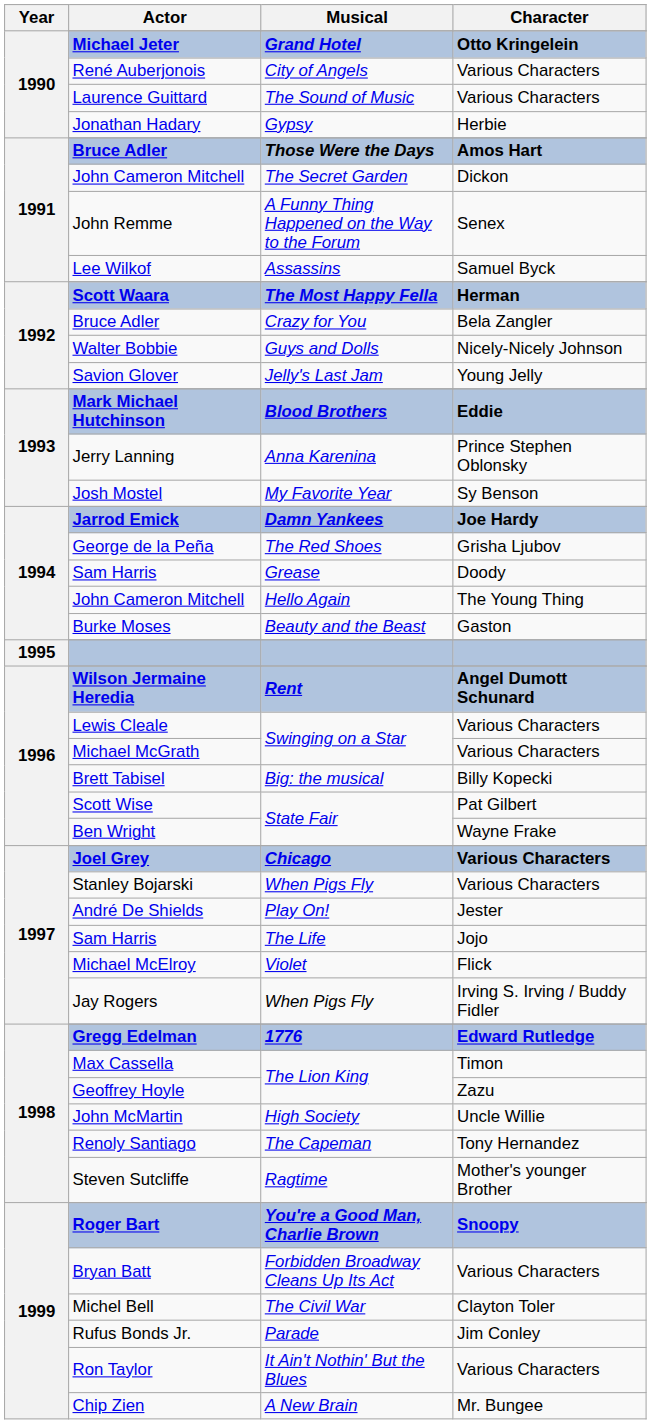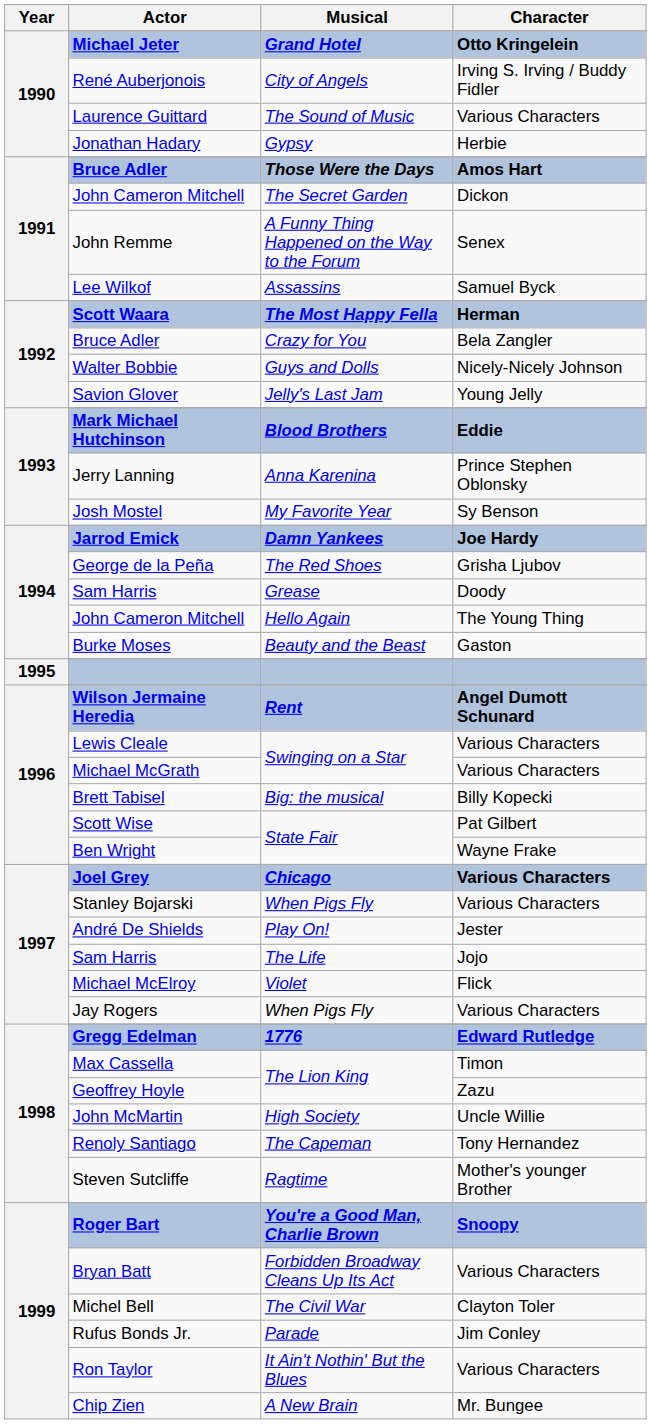René Auberjonois | Character: Various Characters -> Irving S. Irving / Buddy Fidler
Jay Rogers | Character: Irving S. Irving / Buddy Fidler -> Various Characters
